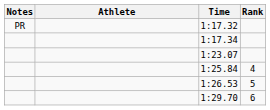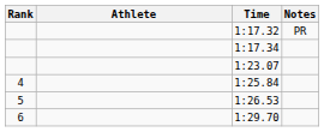columns swapped: Rank <-> Notes
